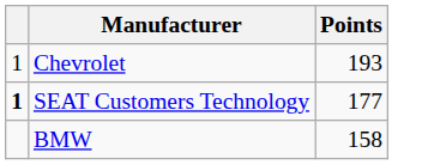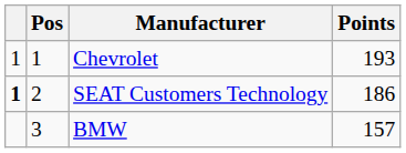+ column: Pos | 1 | 2 | 3
SEAT Customers Technology | Points: 177 -> 186
BMW | Points: 158 -> 157
